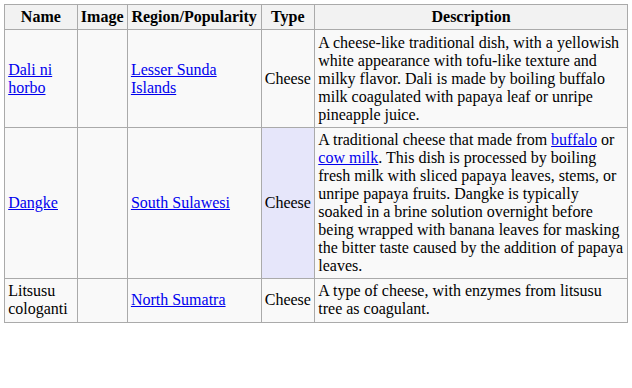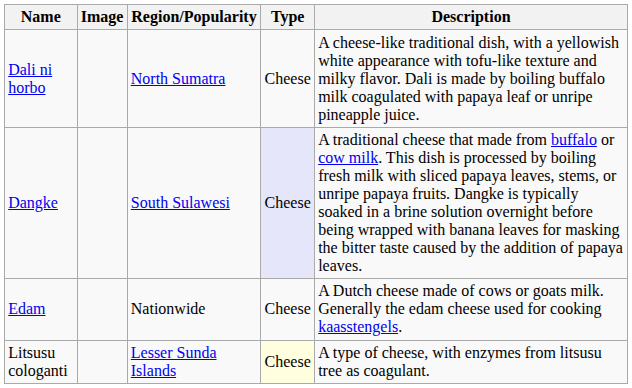Dali ni horbo | Region/Popularity: Lesser Sunda Islands -> North Sumatra
+ row: Edam | Nationwide | Cheese | A Dutch cheese made of cows or goats milk. Generally the edam cheese used for cooking kaasstengels.
Litsusu cologanti | Region/Popularity: North Sumatra -> Lesser Sunda Islands
Litsusu cologanti | Type: no background -> lightyellow background
